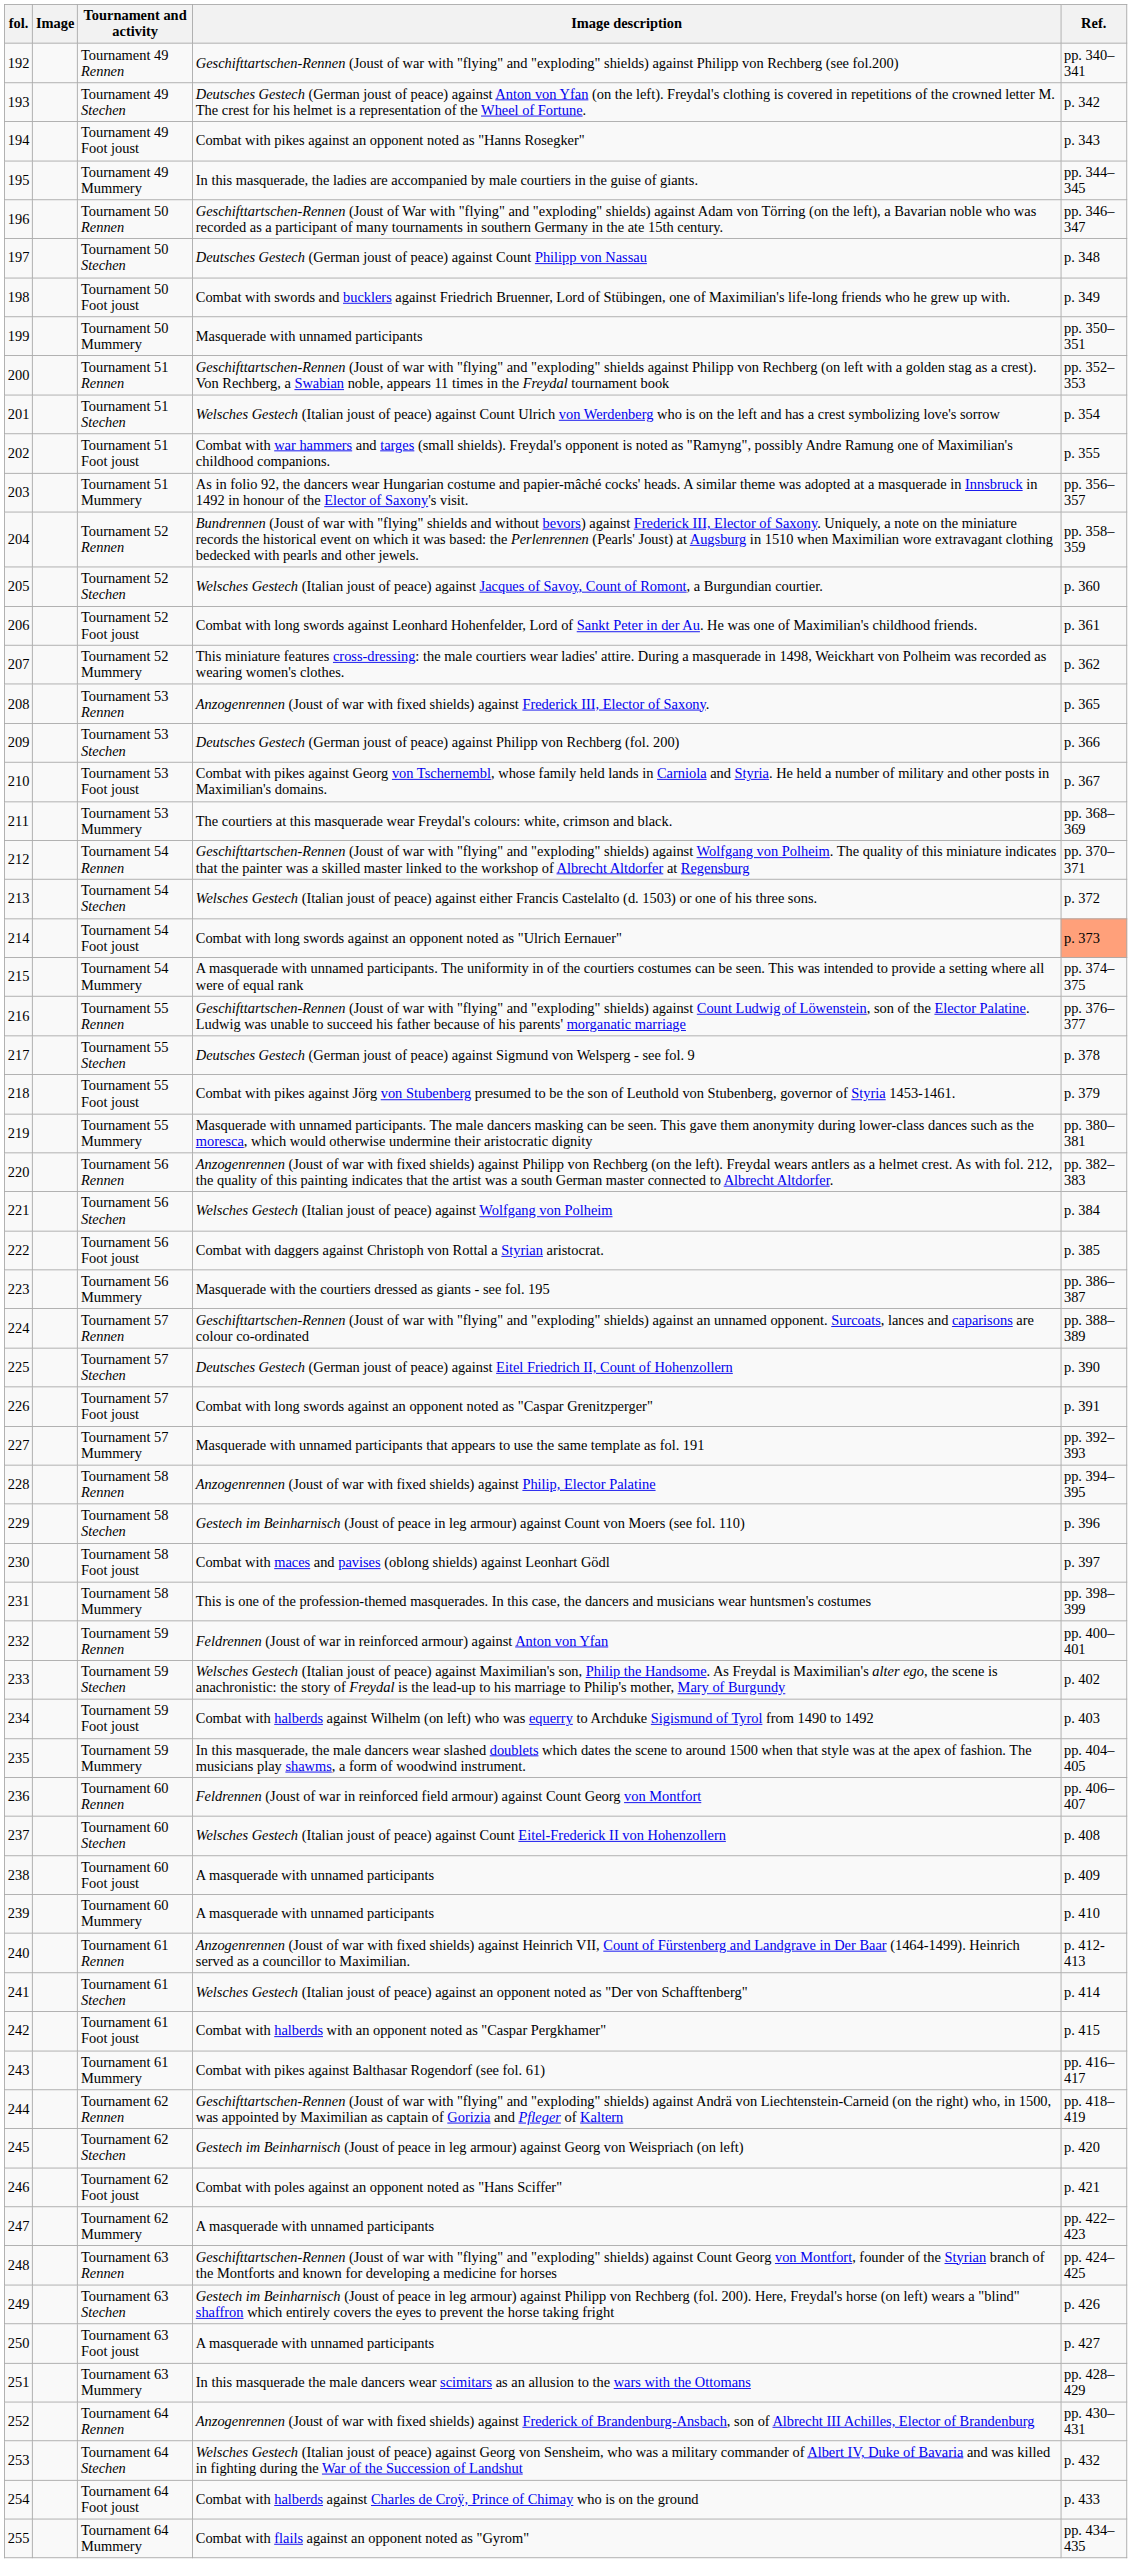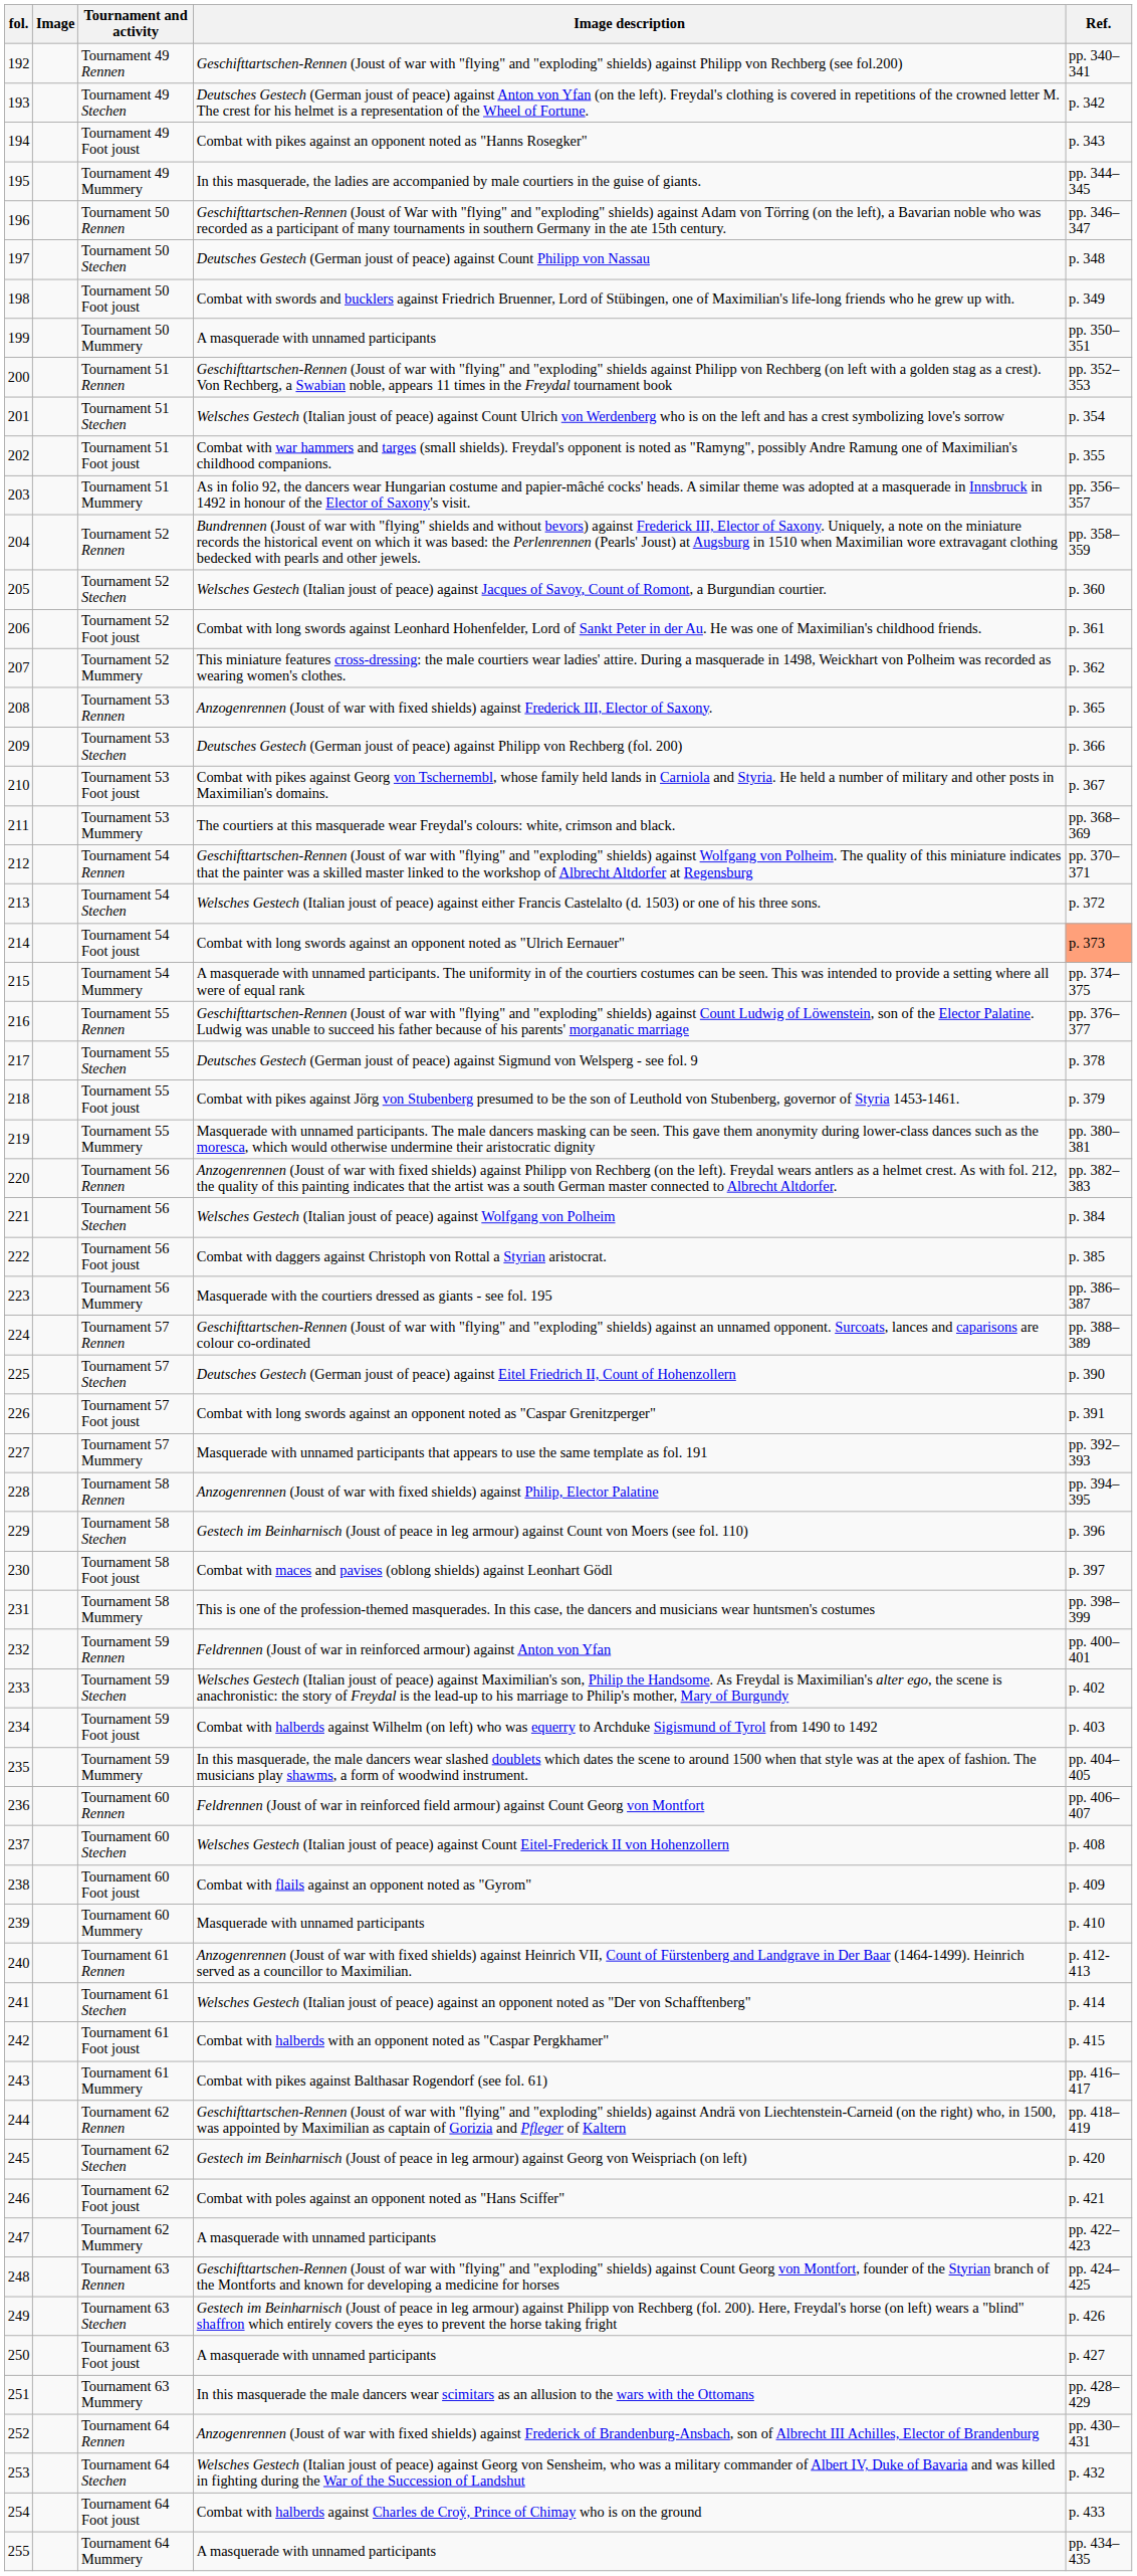Tournament 50 Mummery | Image description: Masquerade with unnamed participants -> A masquerade with unnamed participants
Tournament 60 Foot joust | Image description: A masquerade with unnamed participants -> Combat with flails against an opponent noted as "Gyrom"
Tournament 60 Mummery | Image description: A masquerade with unnamed participants -> Masquerade with unnamed participants
Tournament 64 Mummery | Image description: Combat with flails against an opponent noted as "Gyrom" -> A masquerade with unnamed participants
